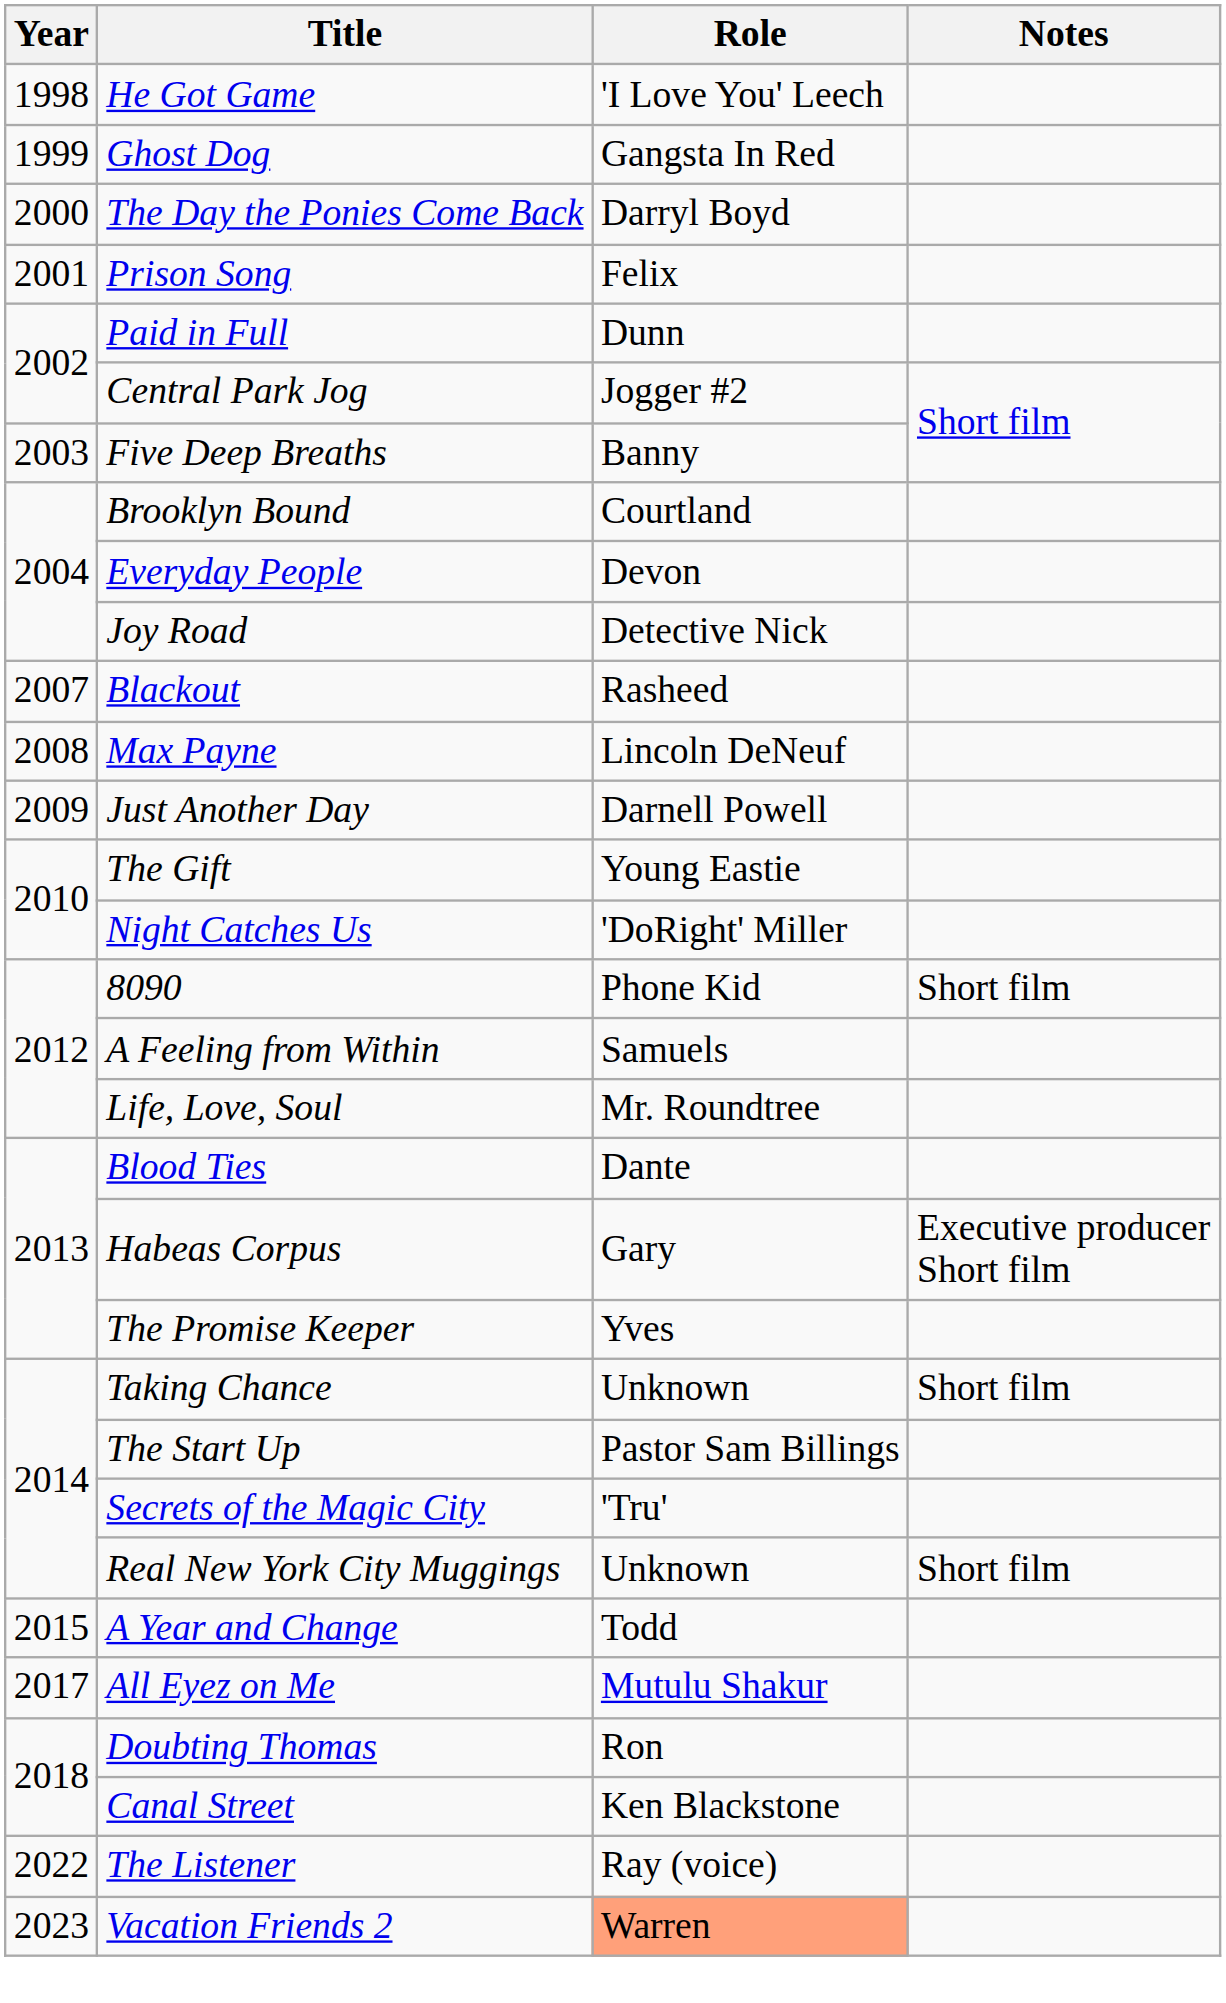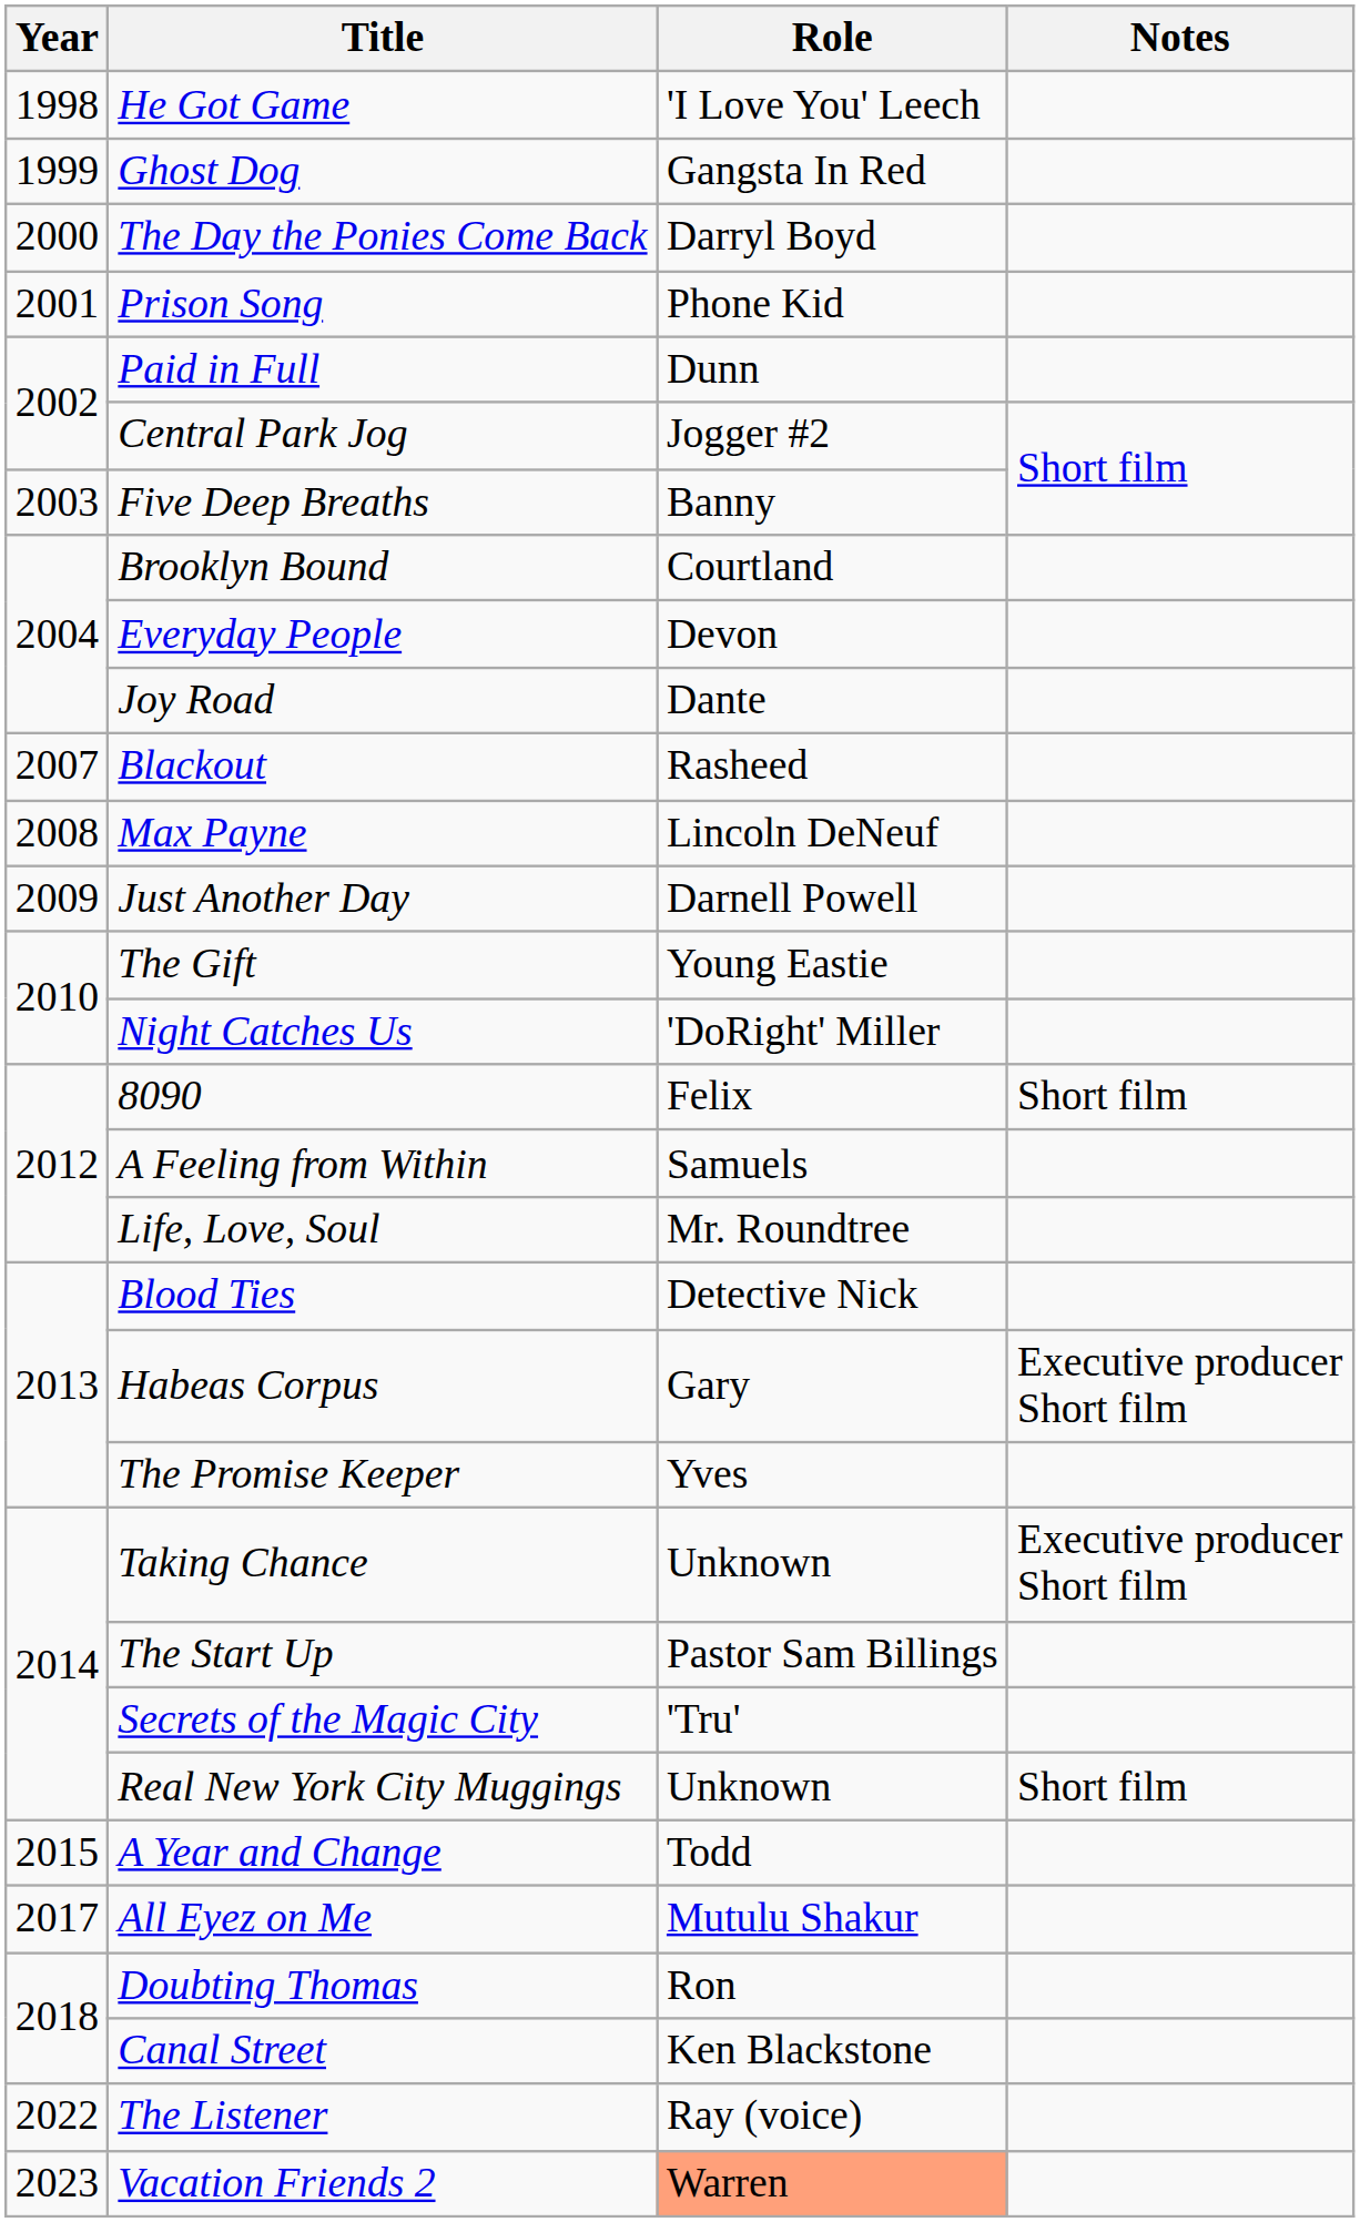Prison Song | Role: Felix -> Phone Kid
Joy Road | Role: Detective Nick -> Dante
8090 | Role: Phone Kid -> Felix
Blood Ties | Role: Dante -> Detective Nick
Taking Chance | Notes: Short film -> Executive producer Short film
